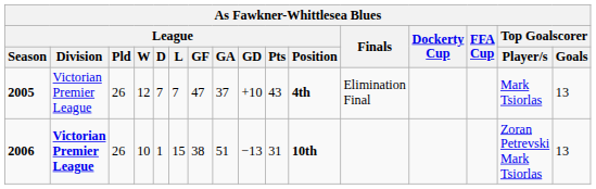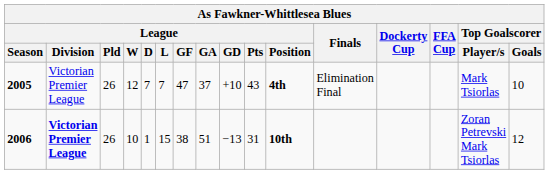2005 | Top Goalscorer / Goals: 13 -> 10
2006 | Top Goalscorer / Goals: 13 -> 12
